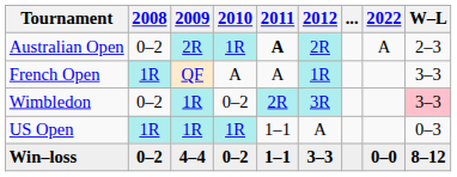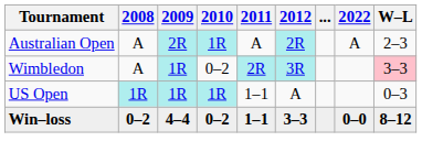Australian Open | 2008: 0–2 -> A
Australian Open | 2011: bold -> normal
- row: French Open | 1R | QF | A | A | 1R | 3–3
Wimbledon | 2008: 0–2 -> A
